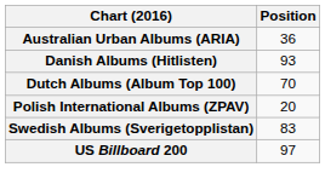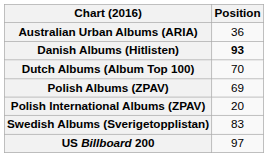Danish Albums (Hitlisten) | Position: normal -> bold
+ row: Polish Albums (ZPAV) | 69
